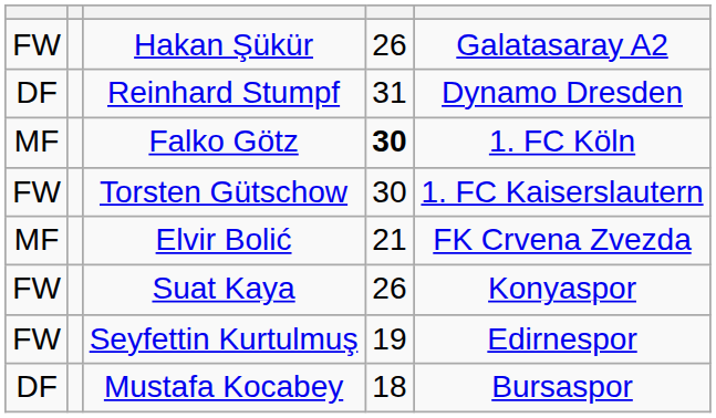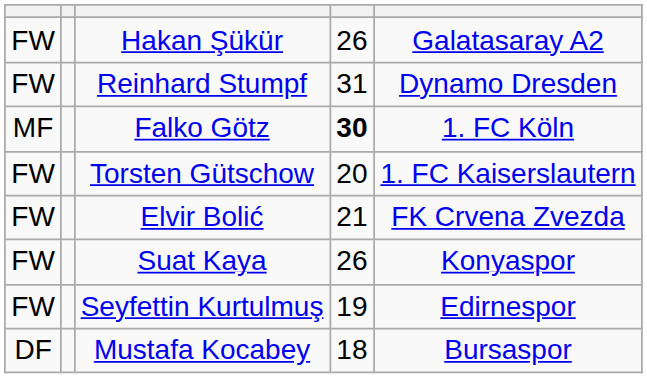Reinhard Stumpf | column 1: DF -> FW
Torsten Gütschow | column 4: 30 -> 20
Elvir Bolić | column 1: MF -> FW
